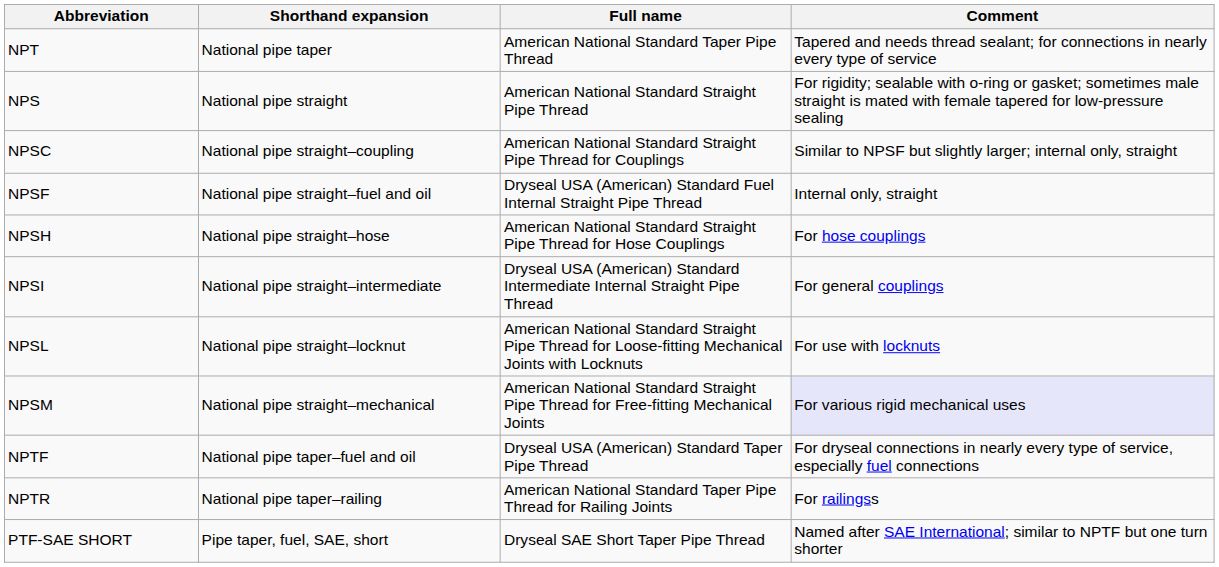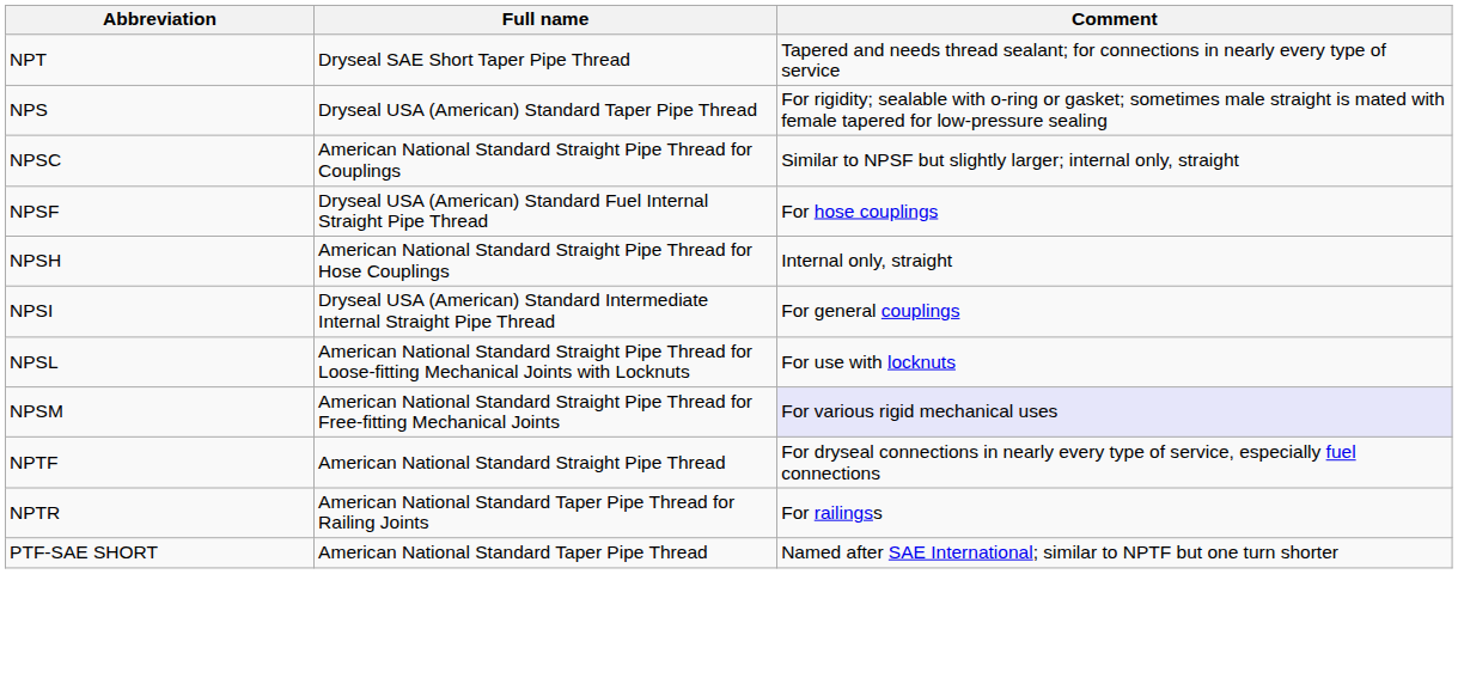- column: Shorthand expansion | National pipe taper | National pipe straight | National pipe straight–coupling | National pipe straight–fuel and oil | National pipe straight–hose | National pipe straight–intermediate | National pipe straight–locknut | National pipe straight–mechanical | National pipe taper–fuel and oil | National pipe taper–railing | Pipe taper, fuel, SAE, short
NPT | Full name: American National Standard Taper Pipe Thread -> Dryseal SAE Short Taper Pipe Thread
NPS | Full name: American National Standard Straight Pipe Thread -> Dryseal USA (American) Standard Taper Pipe Thread
NPSF | Comment: Internal only, straight -> For hose couplings
NPSH | Comment: For hose couplings -> Internal only, straight
NPTF | Full name: Dryseal USA (American) Standard Taper Pipe Thread -> American National Standard Straight Pipe Thread
PTF-SAE SHORT | Full name: Dryseal SAE Short Taper Pipe Thread -> American National Standard Taper Pipe Thread
